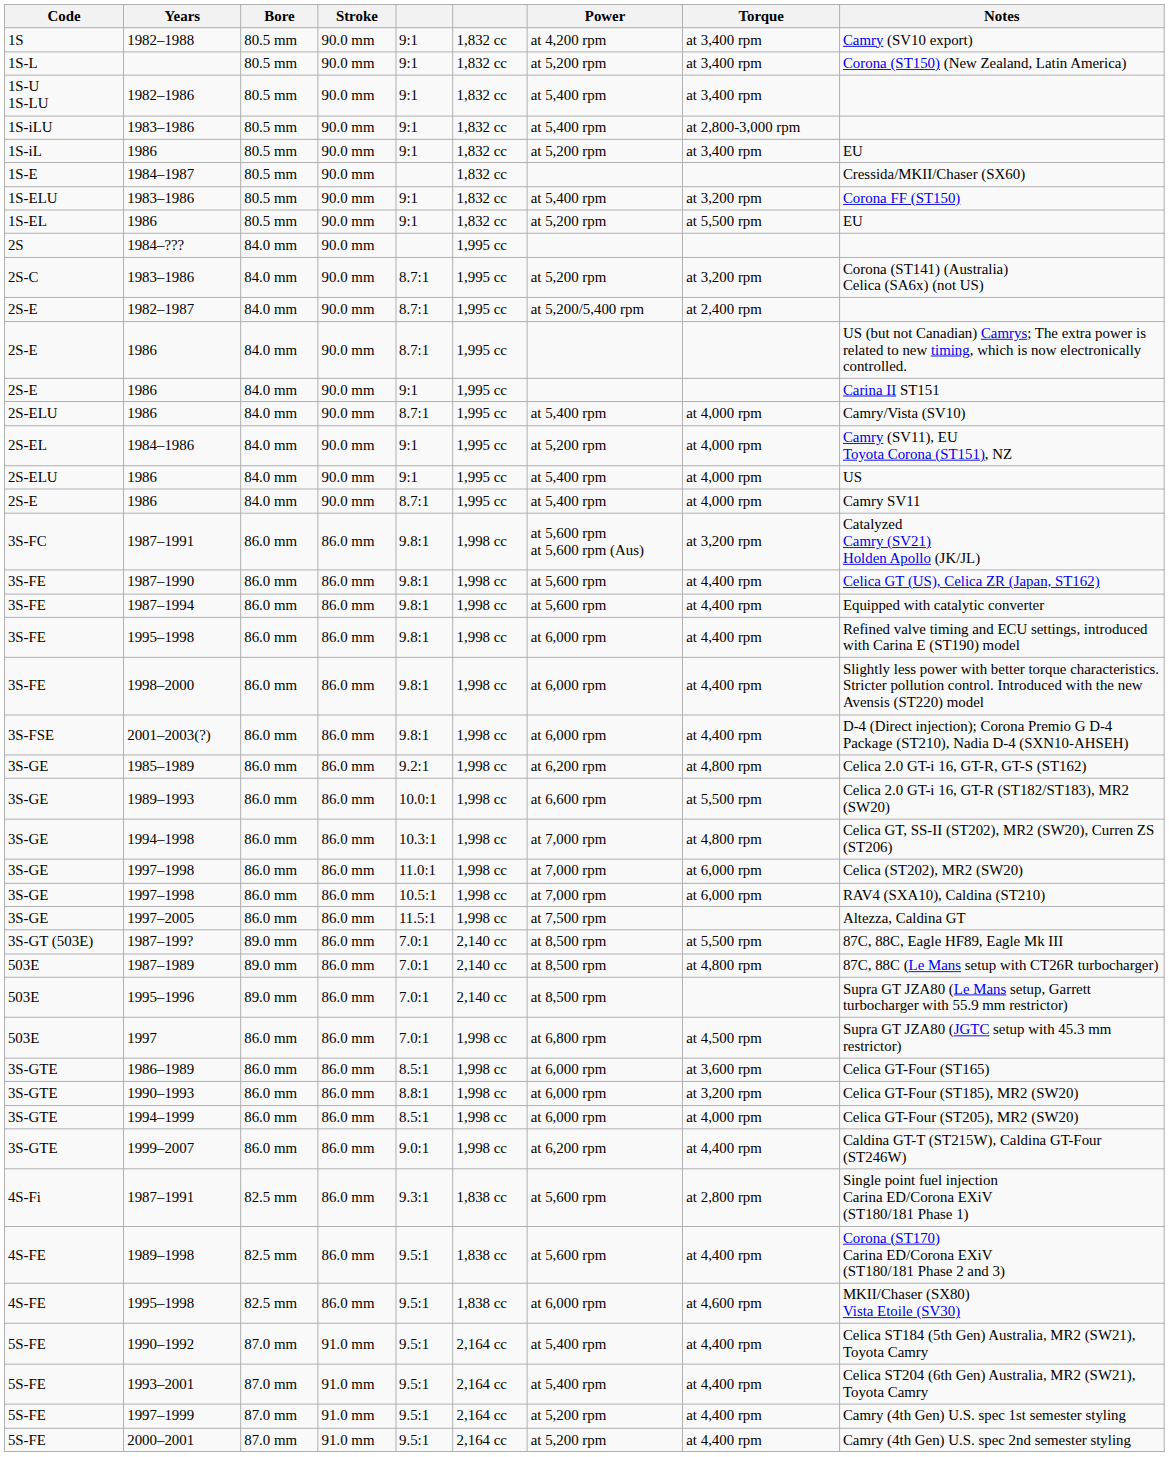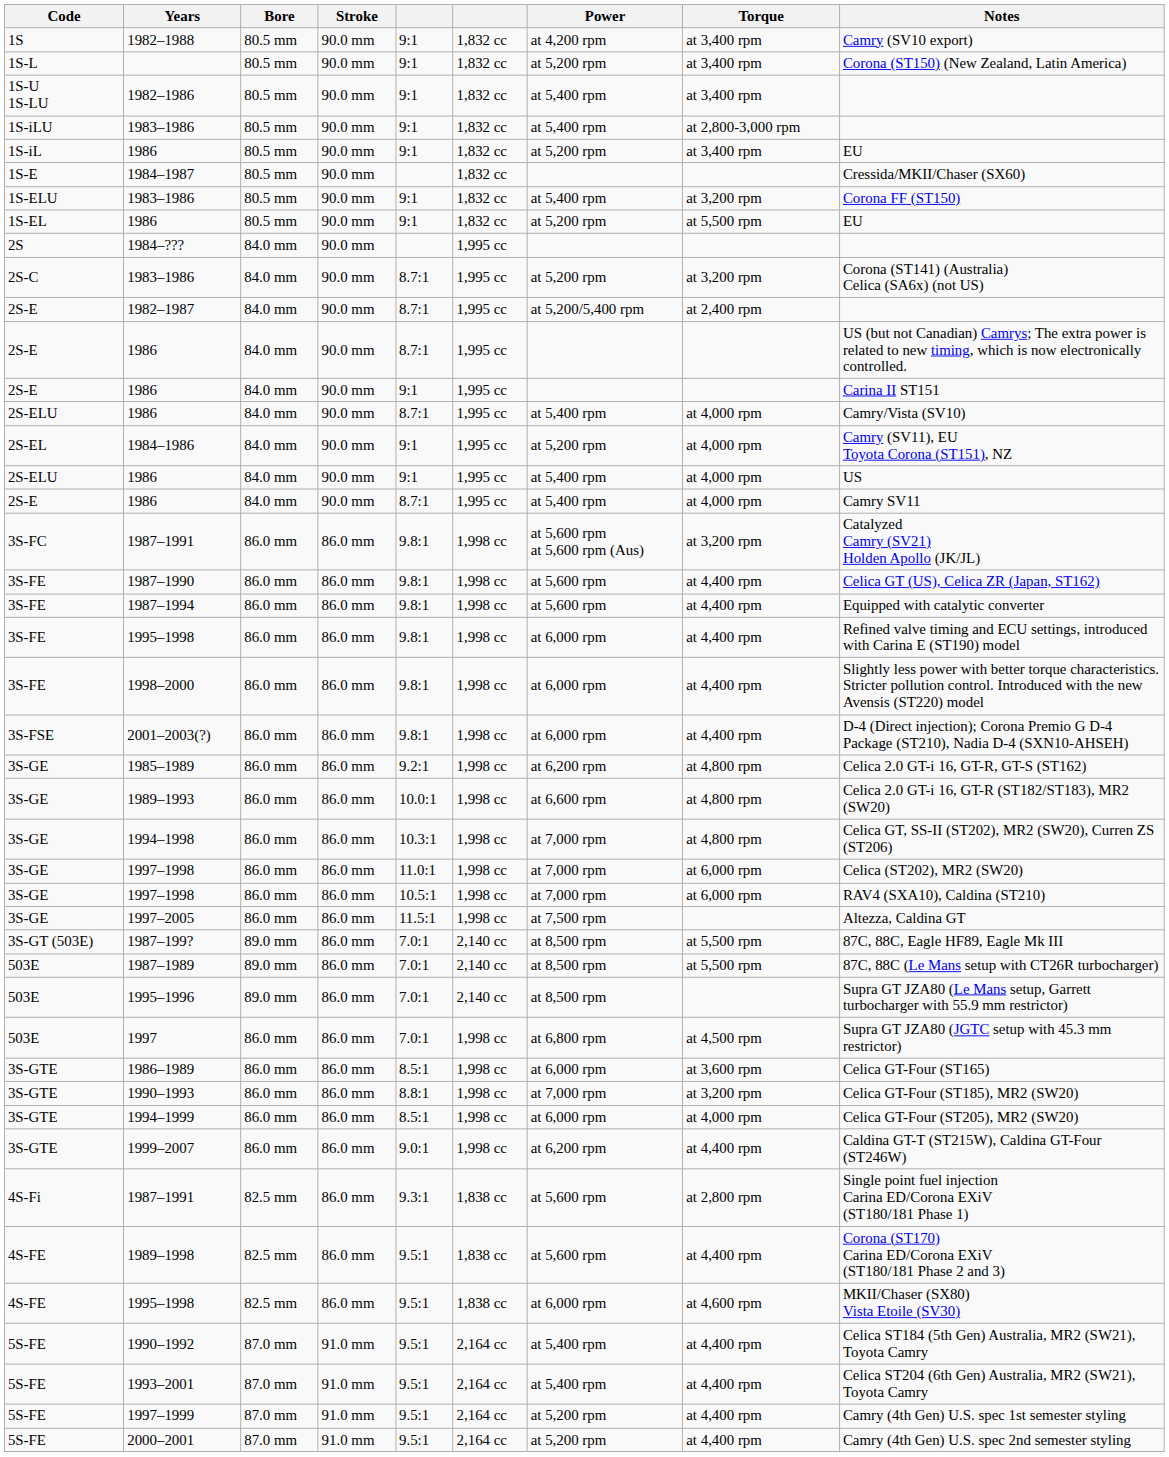1989–1993 | Torque: at 5,500 rpm -> at 4,800 rpm
1987–1989 | Torque: at 4,800 rpm -> at 5,500 rpm
1990–1993 | Power: at 6,000 rpm -> at 7,000 rpm
